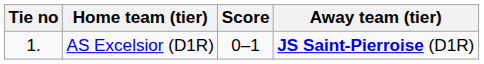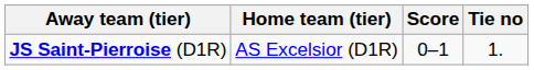columns swapped: Tie no <-> Away team (tier)
